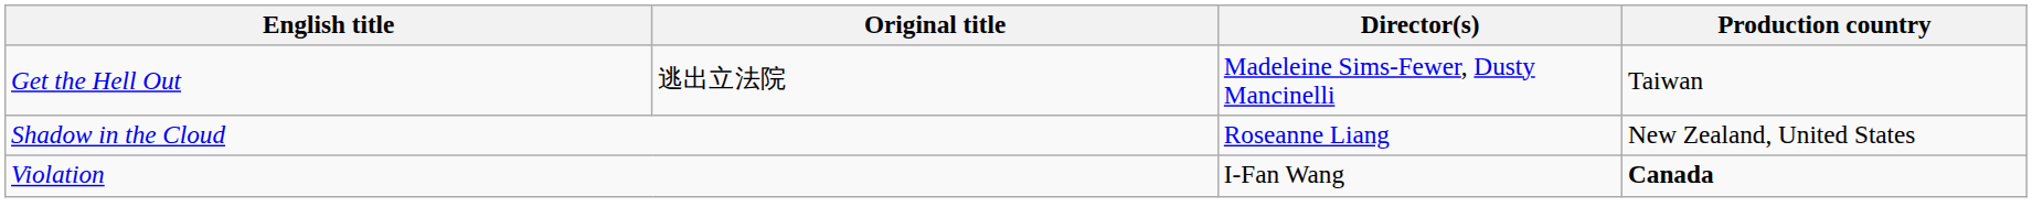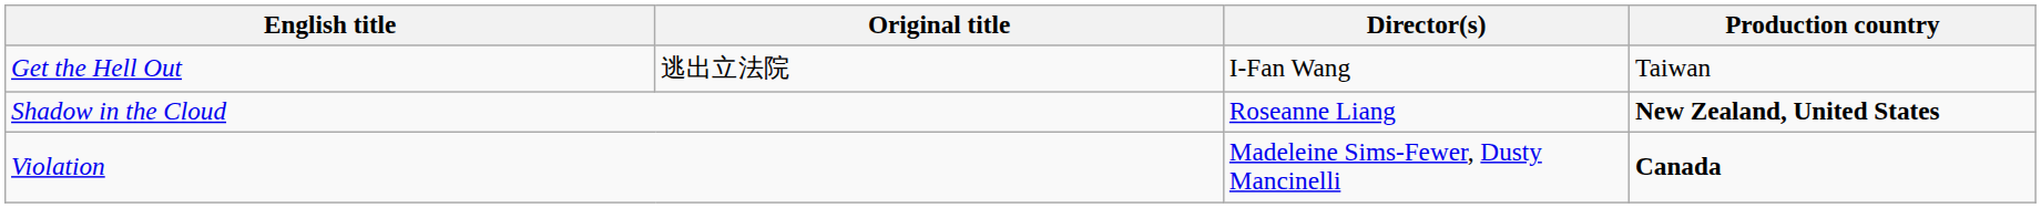Get the Hell Out | Director(s): Madeleine Sims-Fewer, Dusty Mancinelli -> I-Fan Wang
Shadow in the Cloud | Production country: normal -> bold
Violation | Director(s): I-Fan Wang -> Madeleine Sims-Fewer, Dusty Mancinelli
